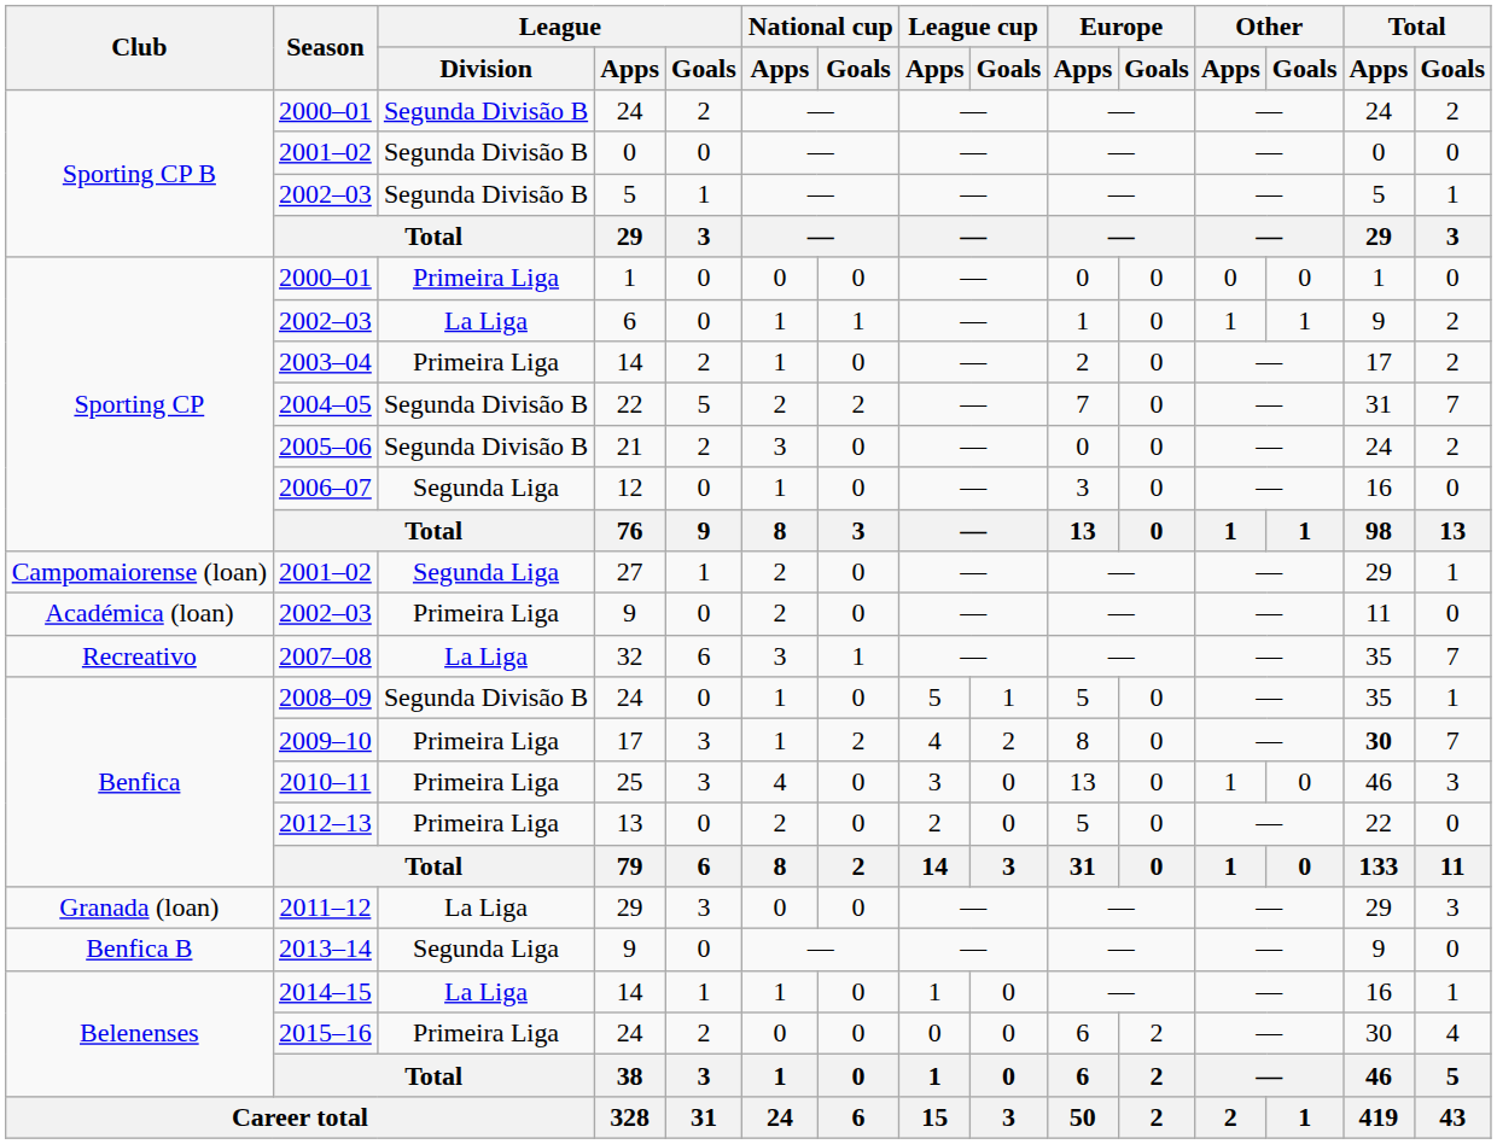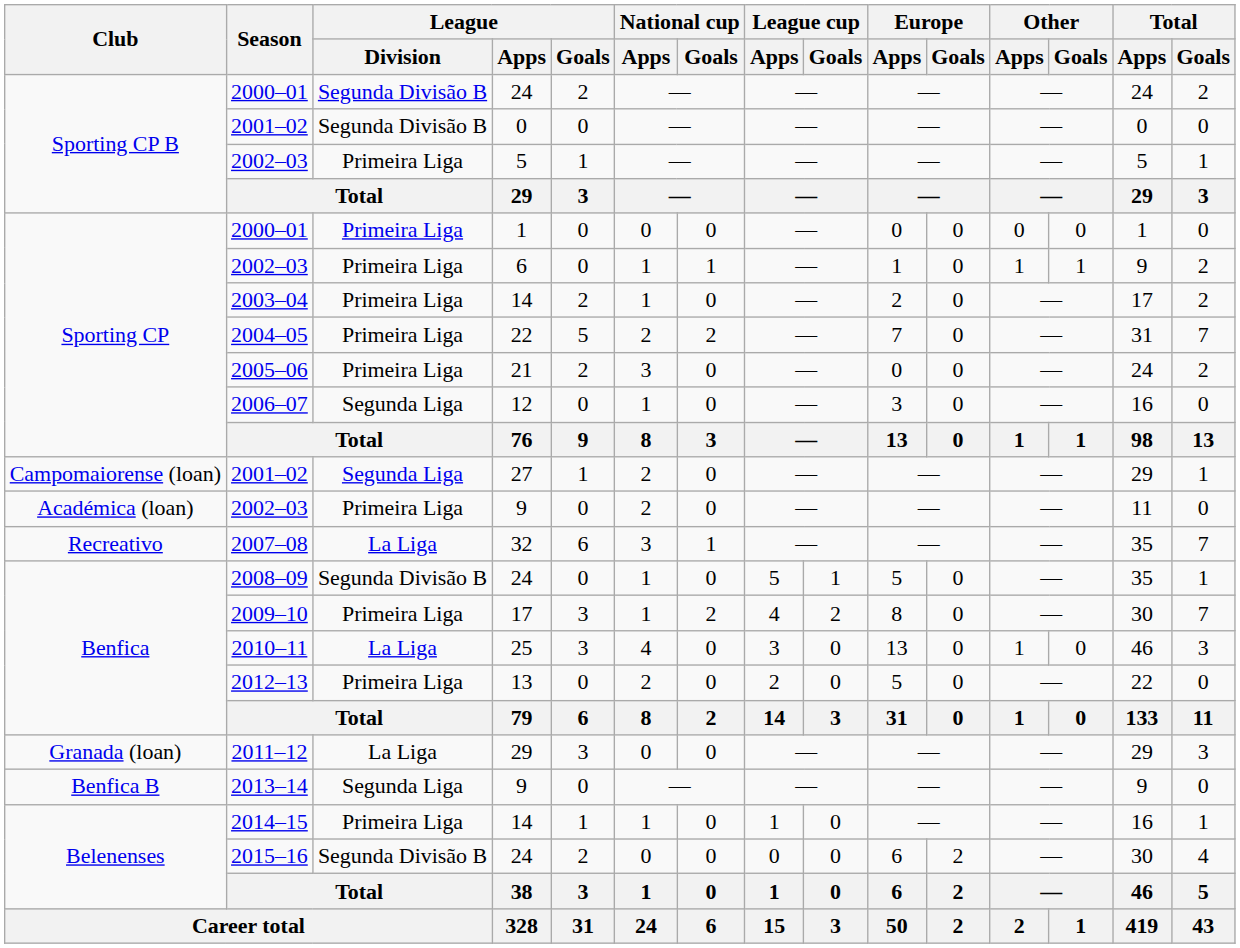2002–03 / 5 | League / Division: Segunda Divisão B -> Primeira Liga
2002–03 / 6 | League / Division: La Liga -> Primeira Liga
2004–05 | League / Division: Segunda Divisão B -> Primeira Liga
2005–06 | League / Division: Segunda Divisão B -> Primeira Liga
2009–10 | Total / Apps: bold -> normal
2010–11 | League / Division: Primeira Liga -> La Liga
2014–15 | League / Division: La Liga -> Primeira Liga
2015–16 | League / Division: Primeira Liga -> Segunda Divisão B
